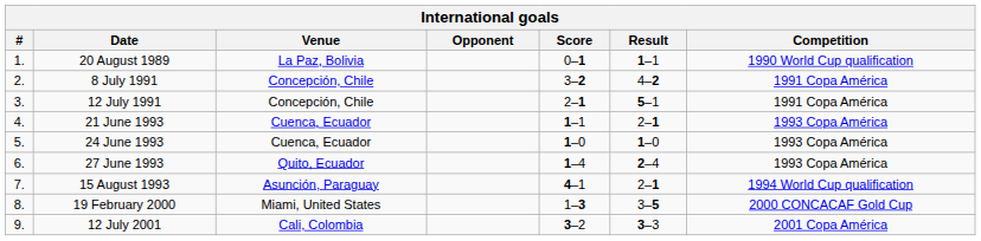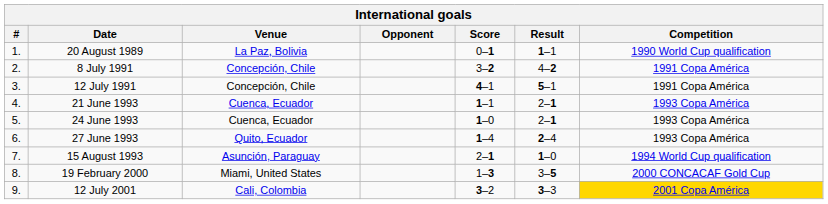12 July 1991 | Score: 2–1 -> 4–1
24 June 1993 | Result: 1–0 -> 2–1
15 August 1993 | Score: 4–1 -> 2–1
15 August 1993 | Result: 2–1 -> 1–0
12 July 2001 | Competition: no background -> gold background
